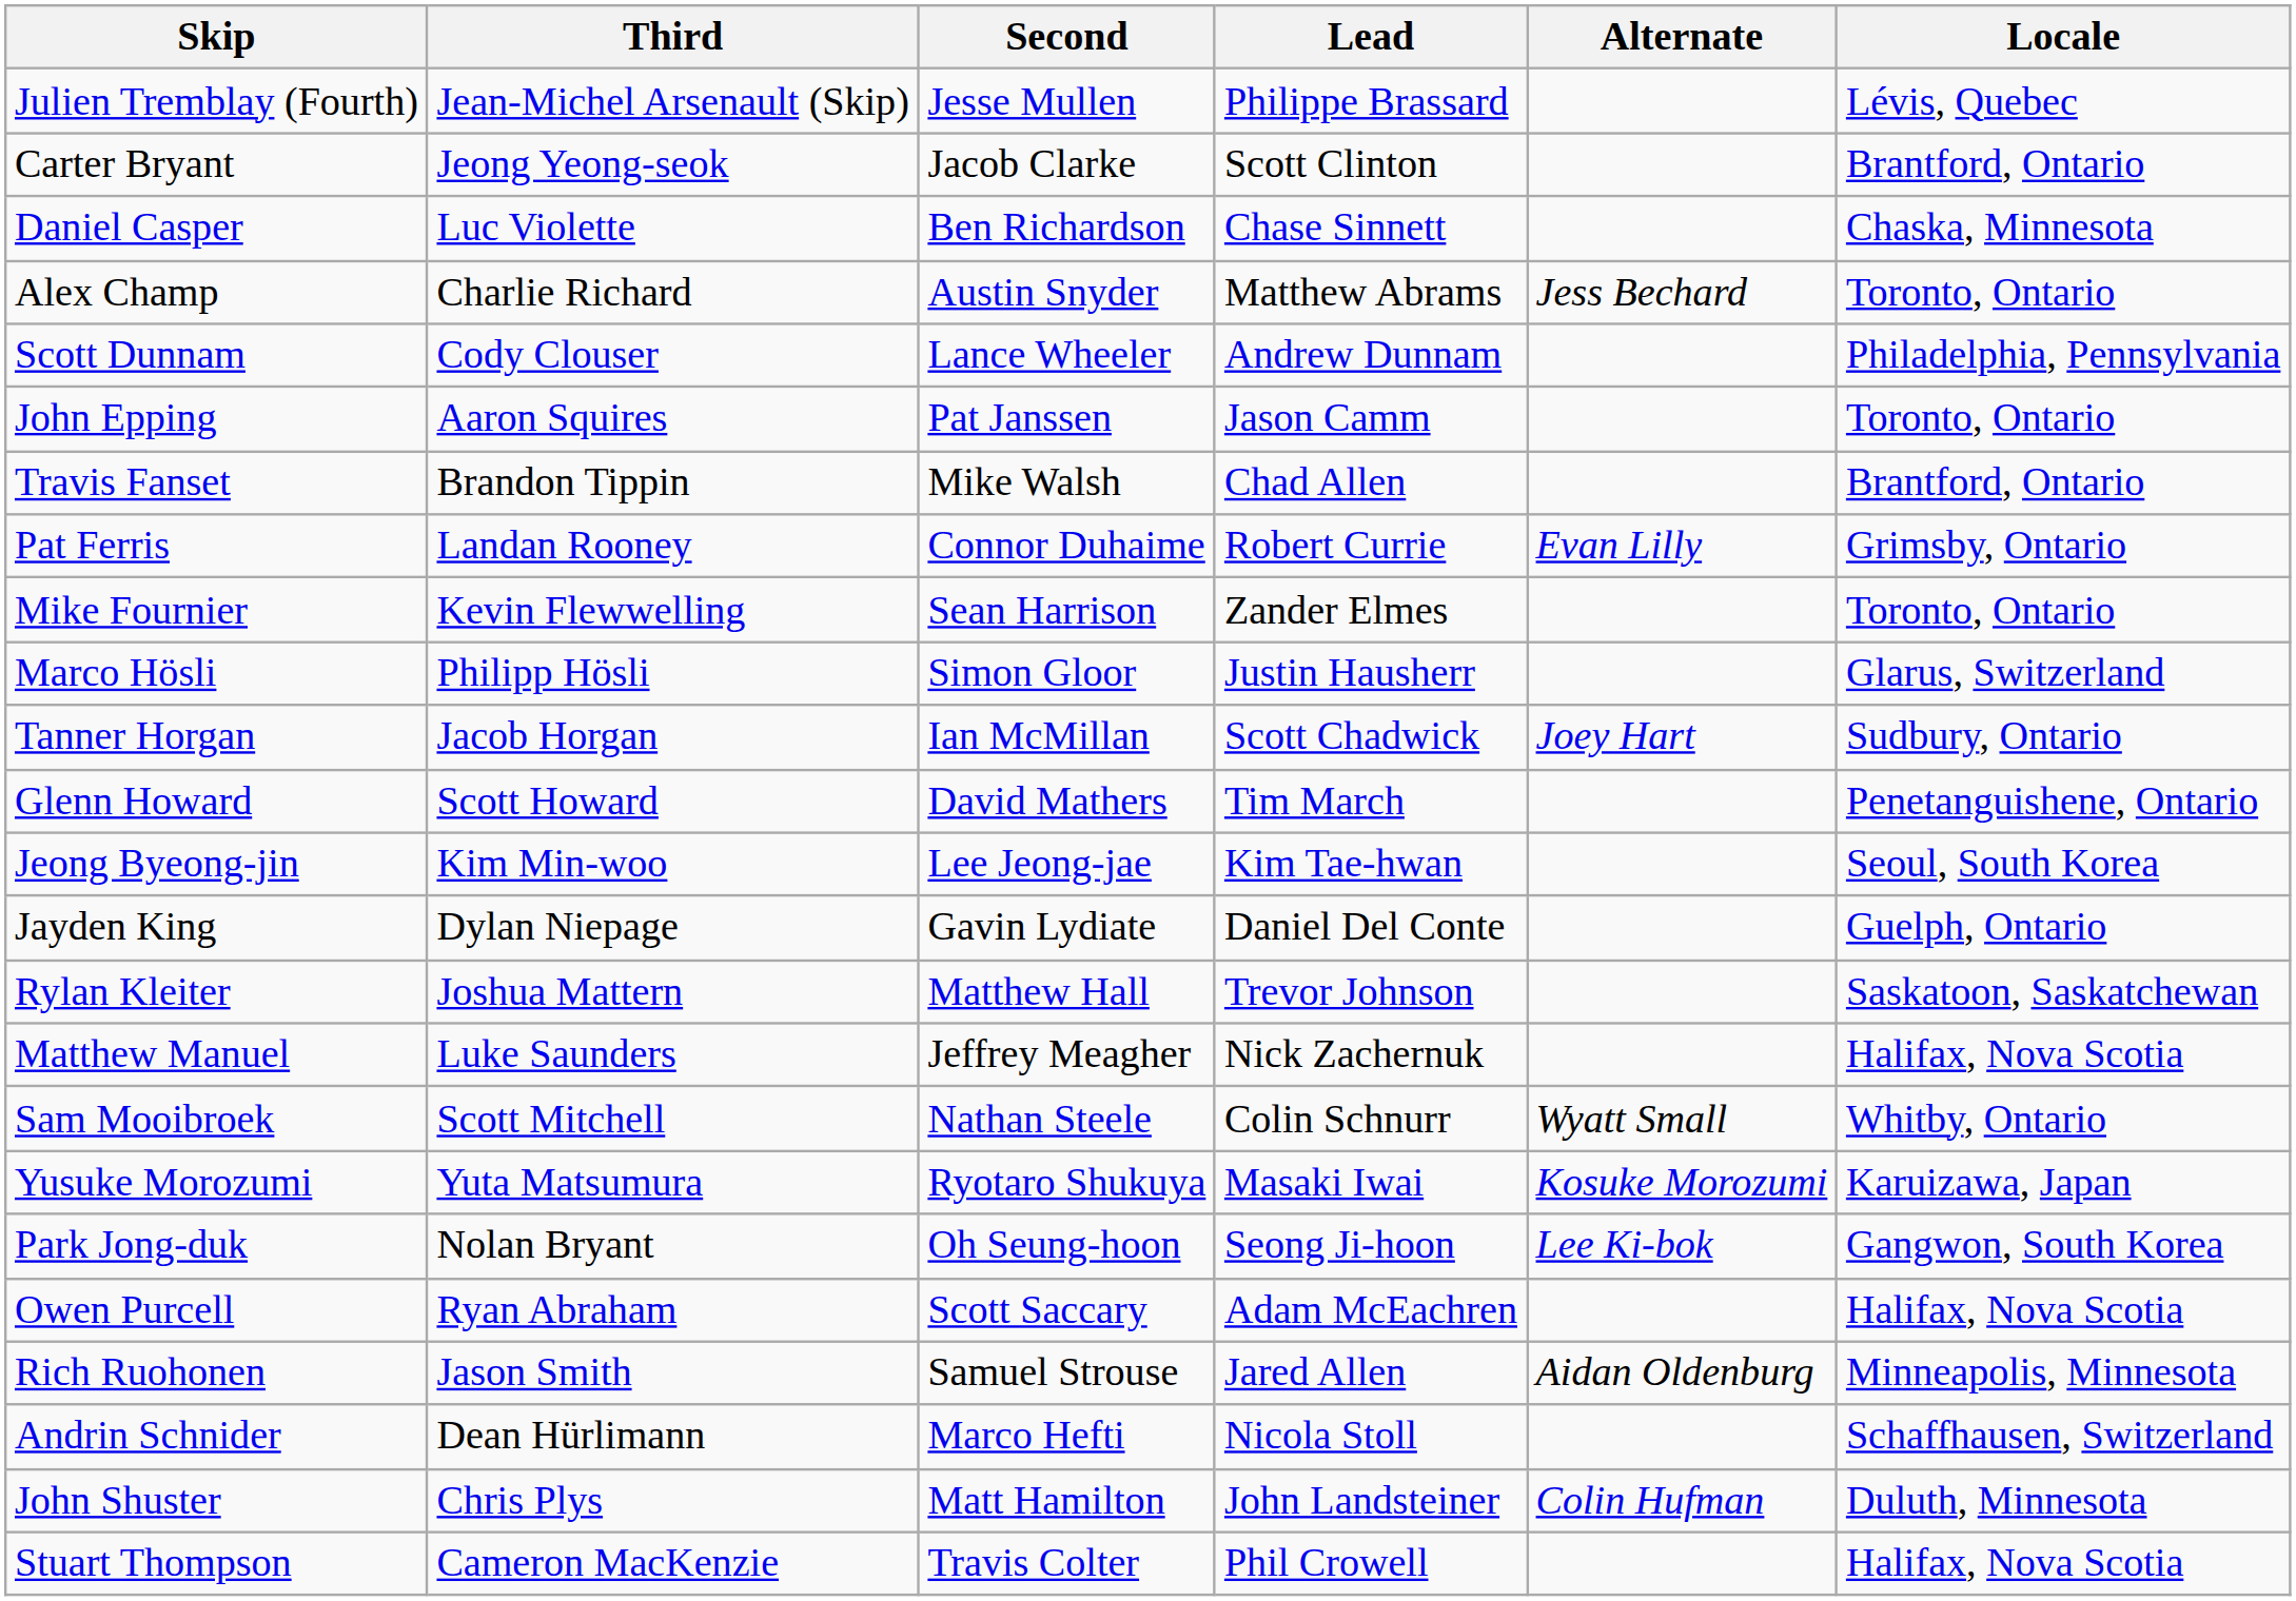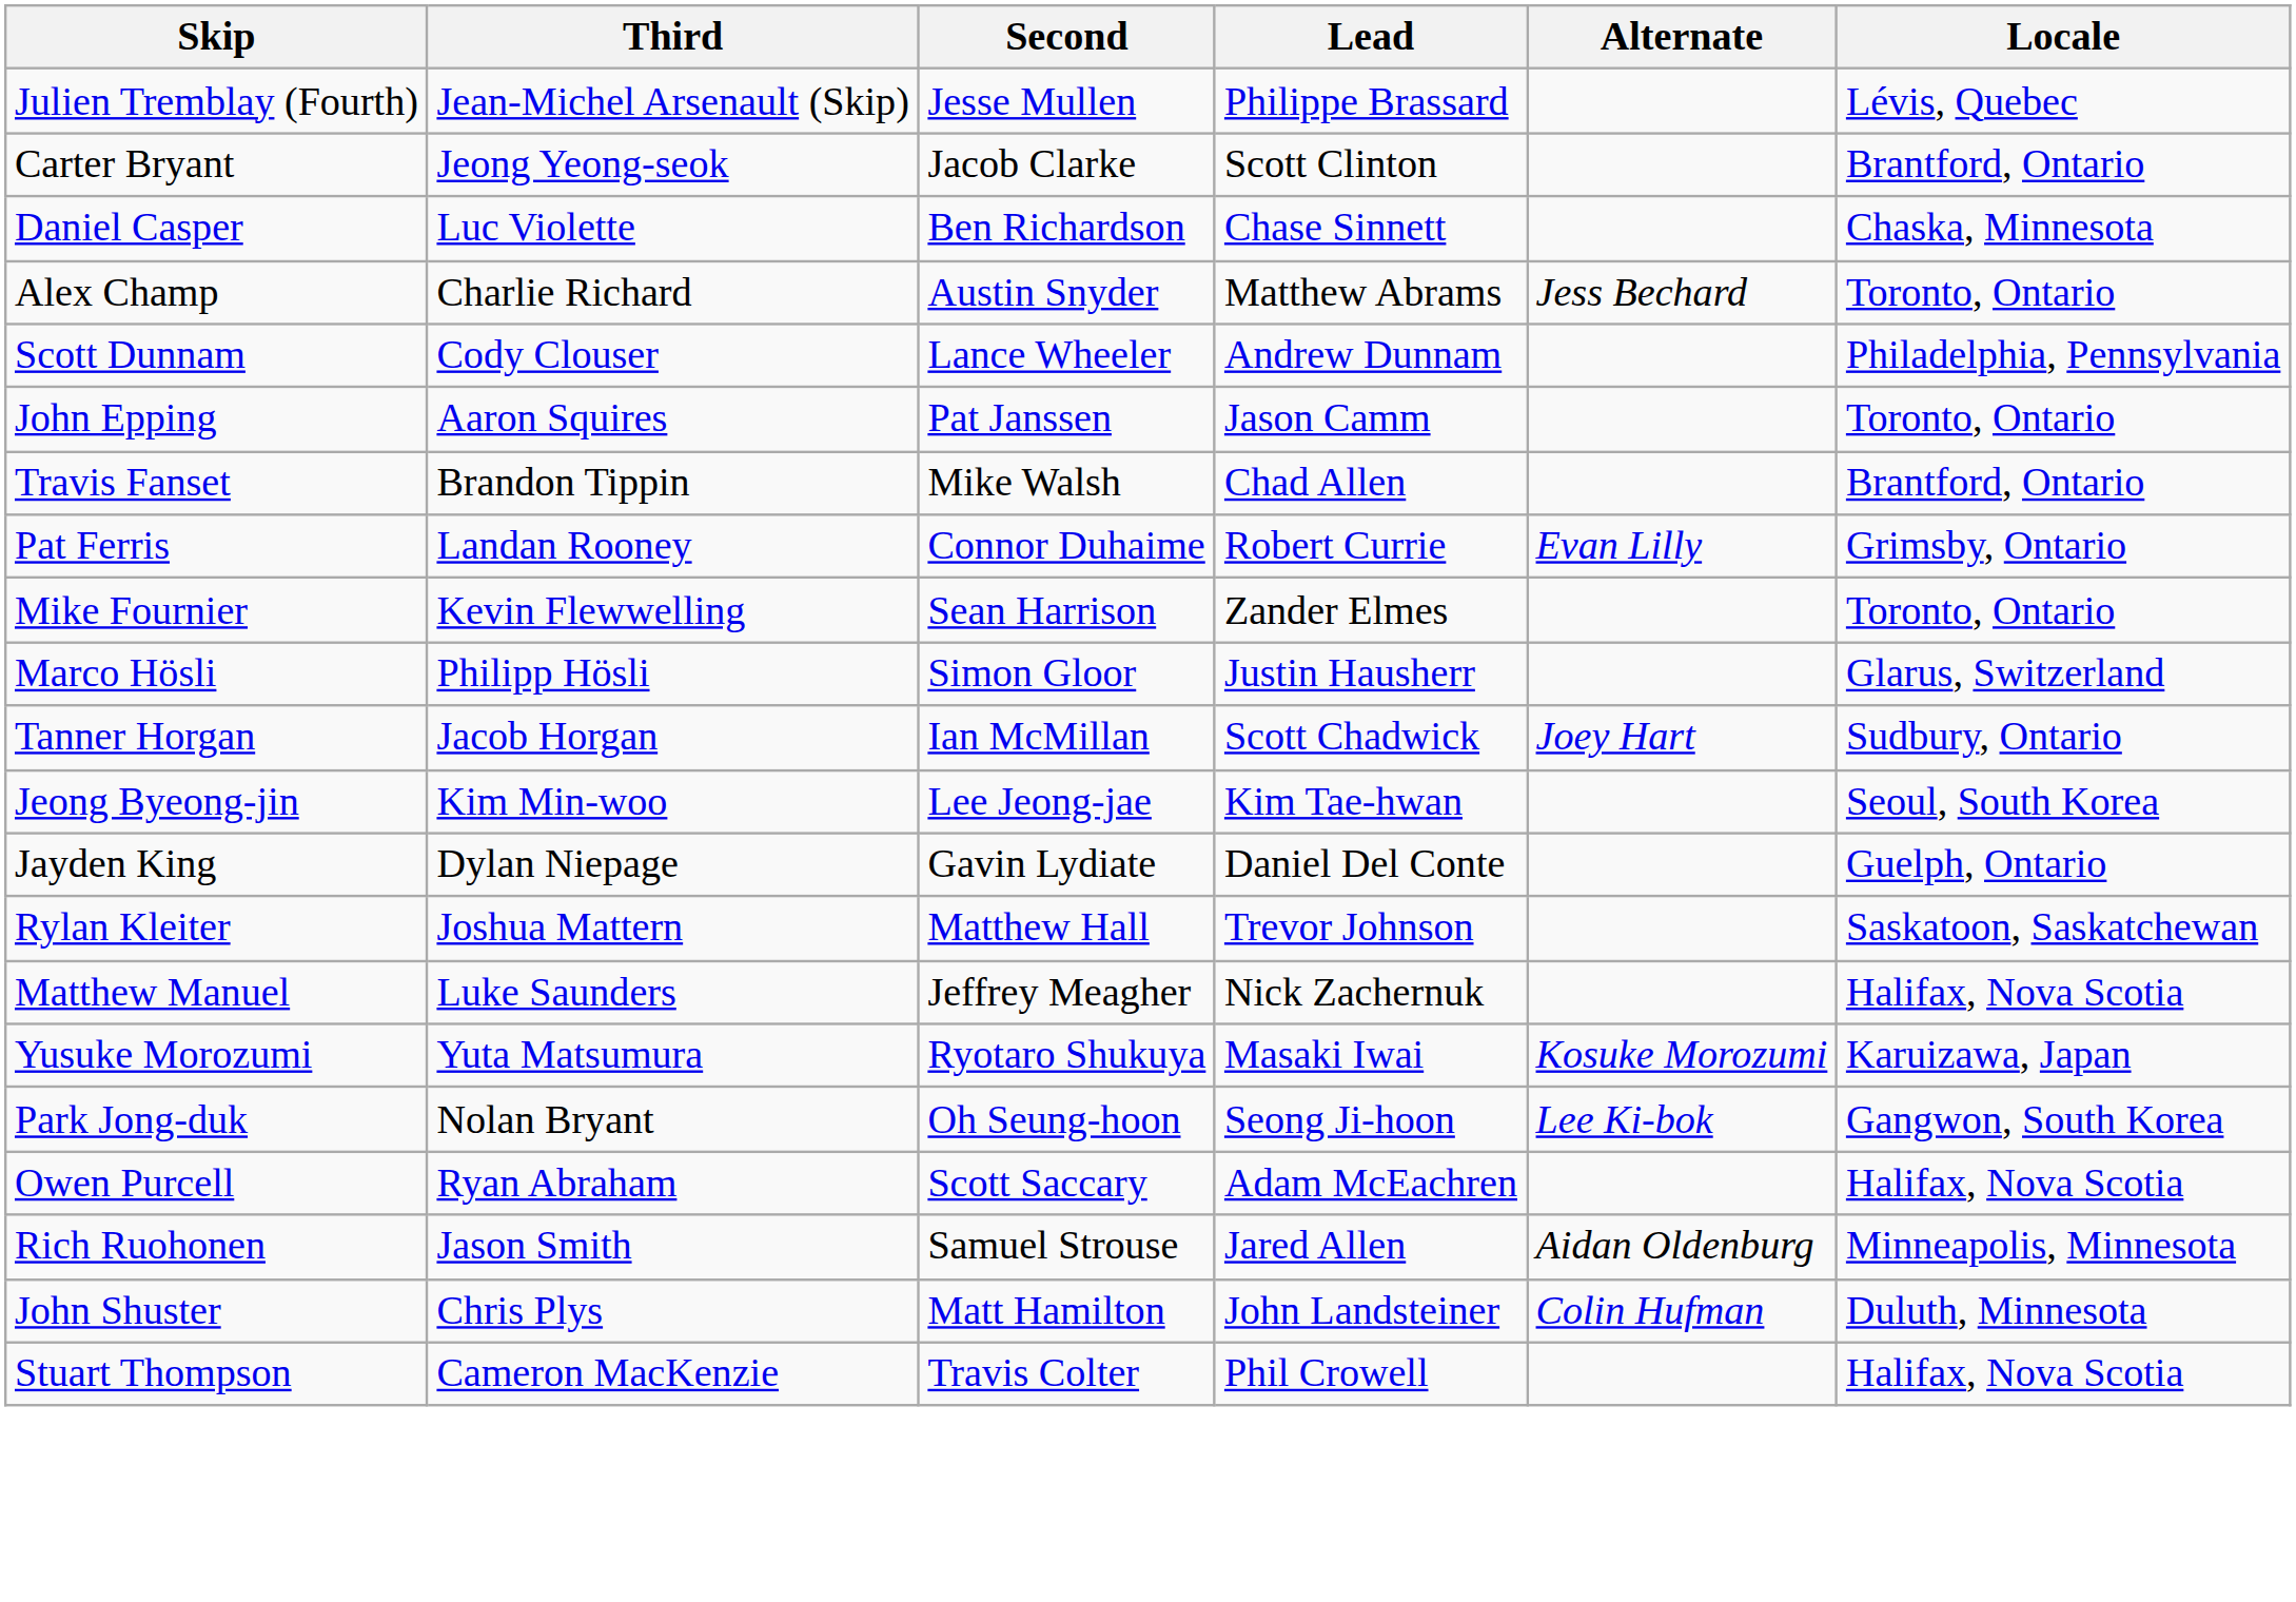- row: Glenn Howard | Scott Howard | David Mathers | Tim March | Penetanguishene, Ontario
- row: Sam Mooibroek | Scott Mitchell | Nathan Steele | Colin Schnurr | Wyatt Small | Whitby, Ontario
- row: Andrin Schnider | Dean Hürlimann | Marco Hefti | Nicola Stoll | Schaffhausen, Switzerland
